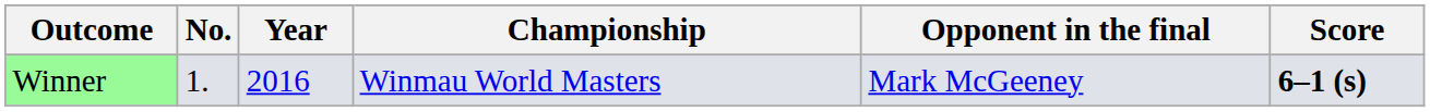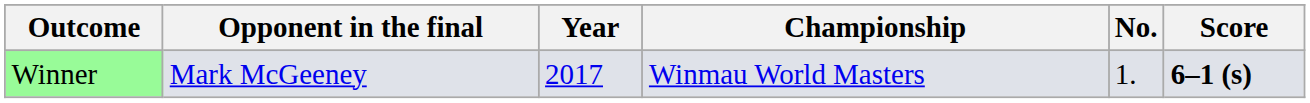columns swapped: No. <-> Opponent in the final
Winner | Year: 2016 -> 2017
